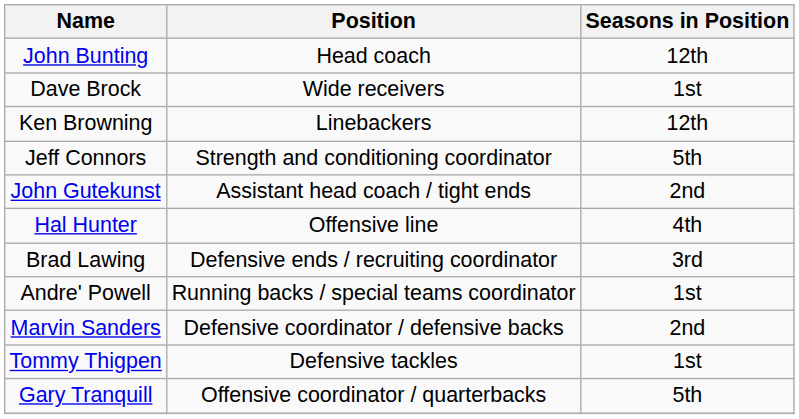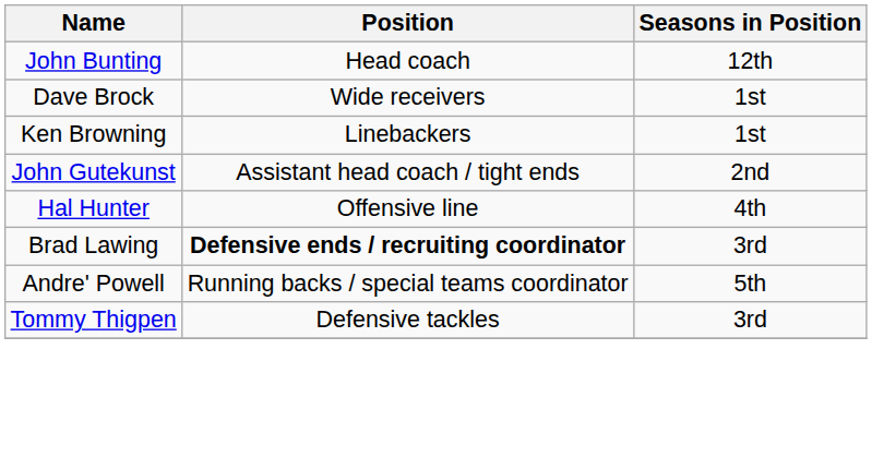Ken Browning | Seasons in Position: 12th -> 1st
- row: Jeff Connors | Strength and conditioning coordinator | 5th
Brad Lawing | Position: normal -> bold
Andre' Powell | Seasons in Position: 1st -> 5th
- row: Marvin Sanders | Defensive coordinator / defensive backs | 2nd
Tommy Thigpen | Seasons in Position: 1st -> 3rd
- row: Gary Tranquill | Offensive coordinator / quarterbacks | 5th
